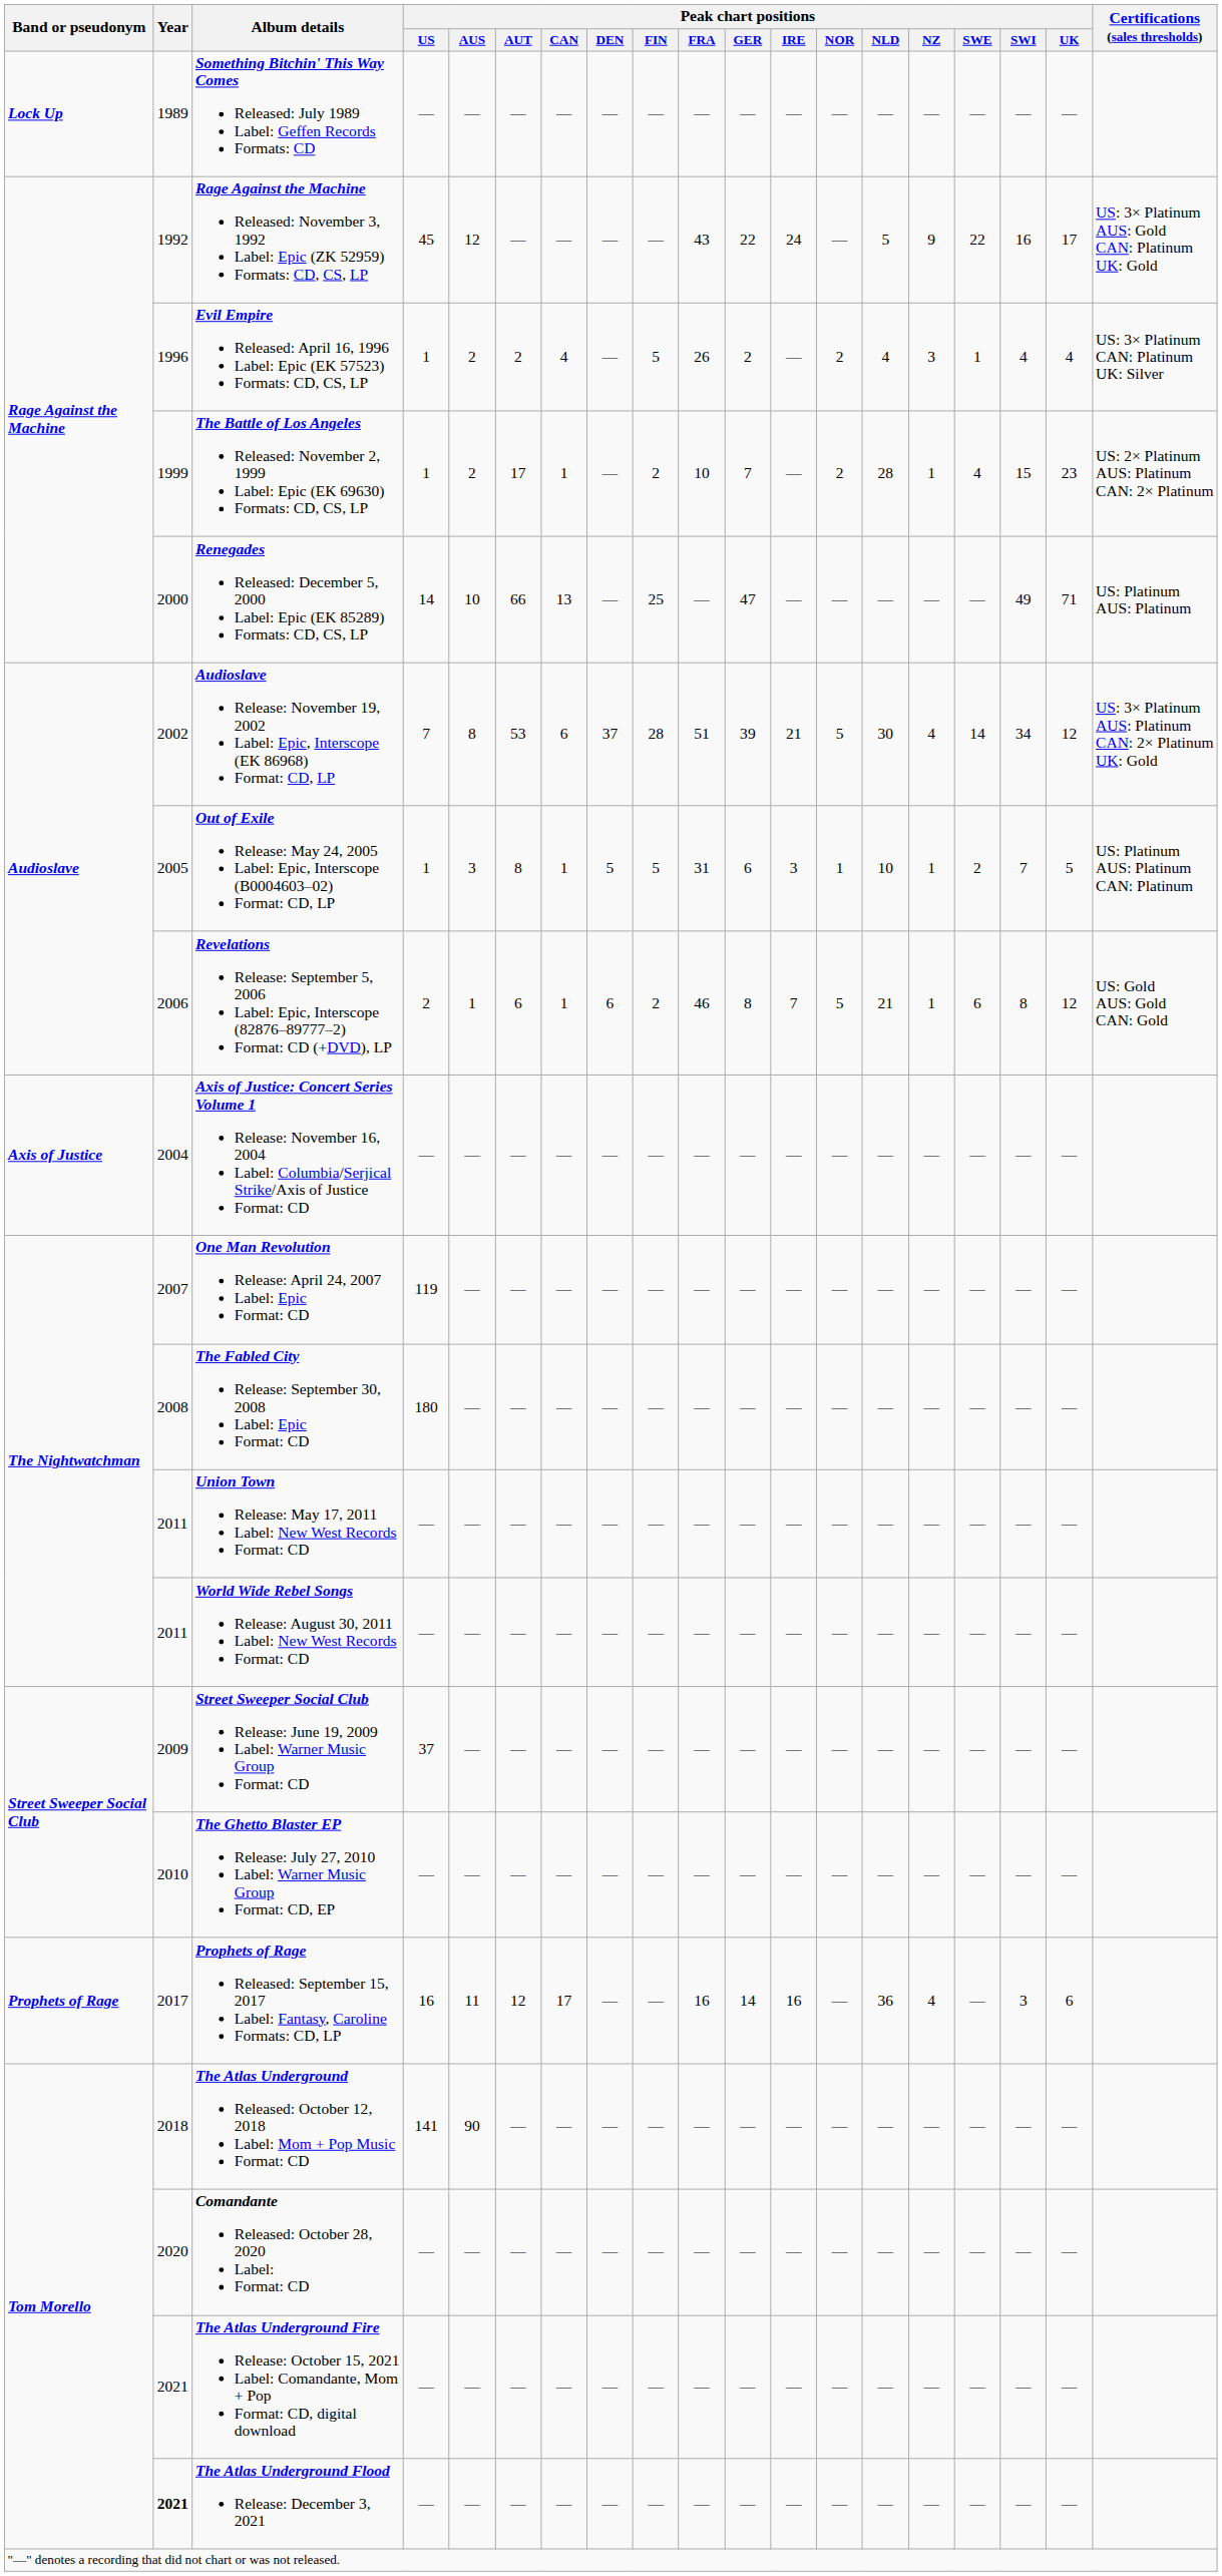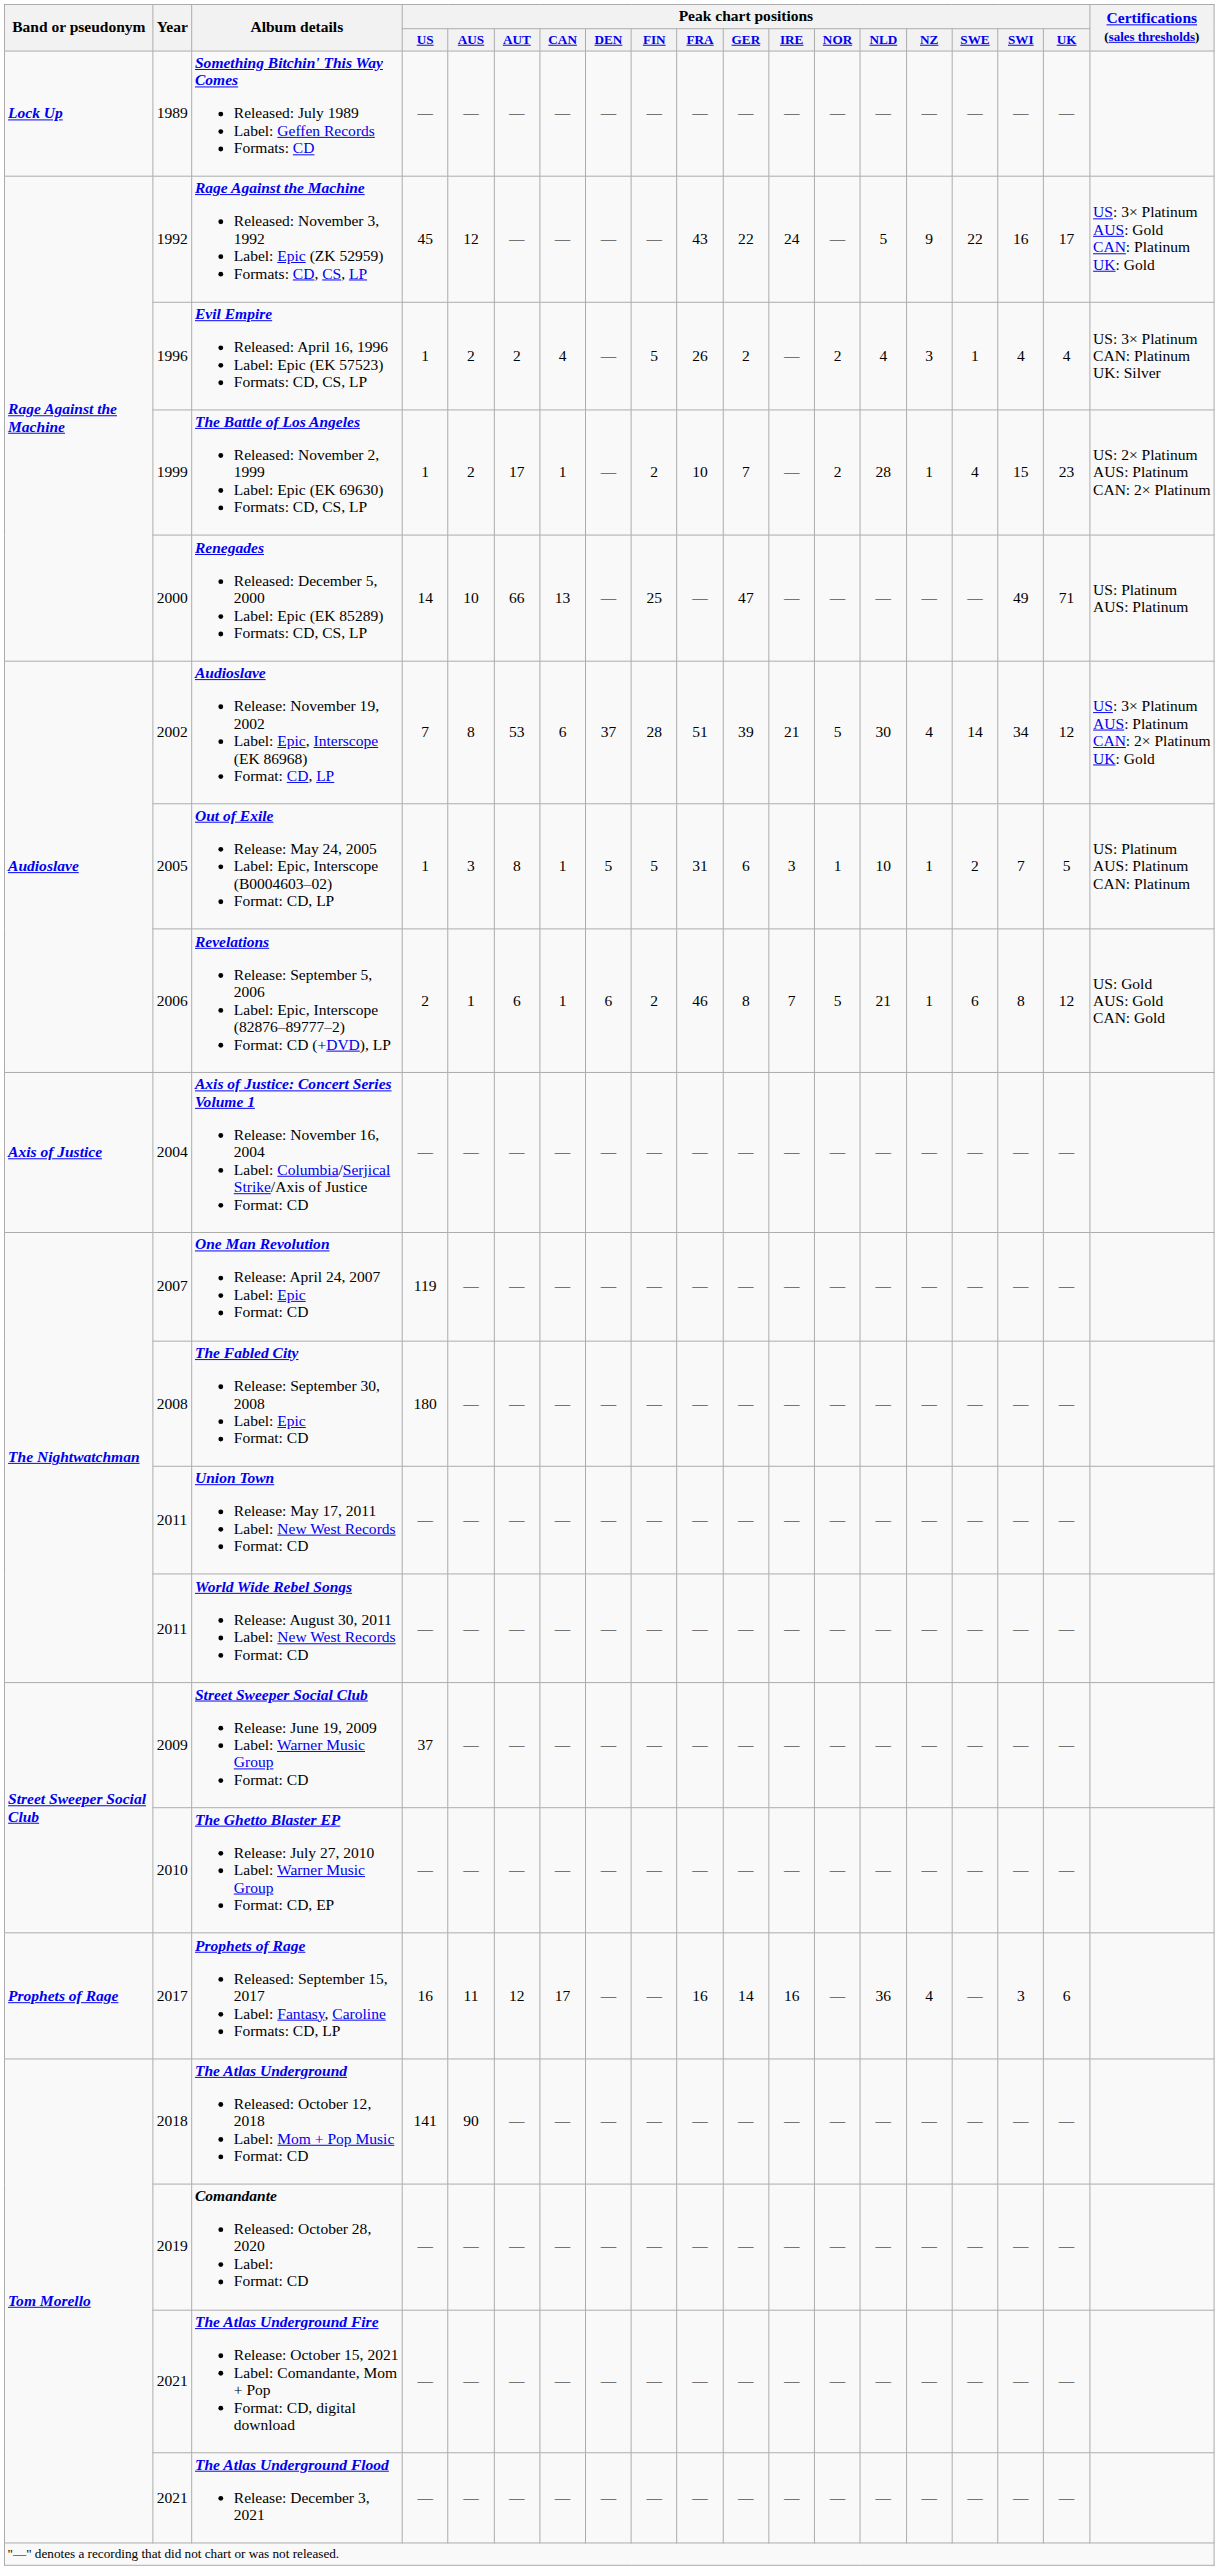Comandante Released: October 28, 2020 Label: Format: CD | Year: 2020 -> 2019
The Atlas Underground Flood Release: December 3, 2021 | Year: bold -> normal
